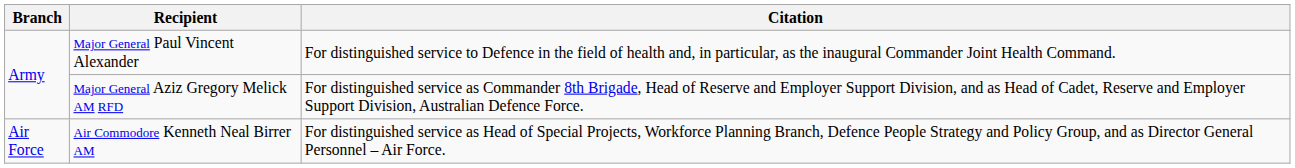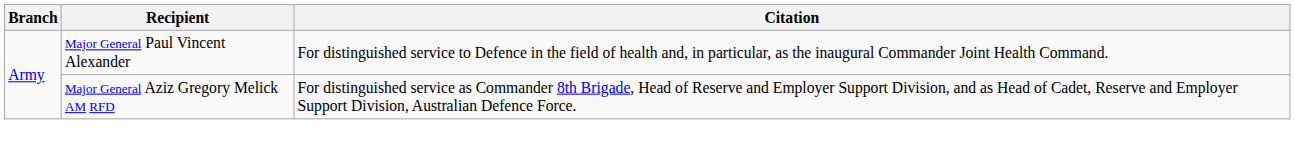- row: Air Force | Air Commodore Kenneth Neal Birrer AM | For distinguished service as Head of Special Projects, Workforce Planning Branch, Defence People Strategy and Policy Group, and as Director General Personnel – Air Force.
